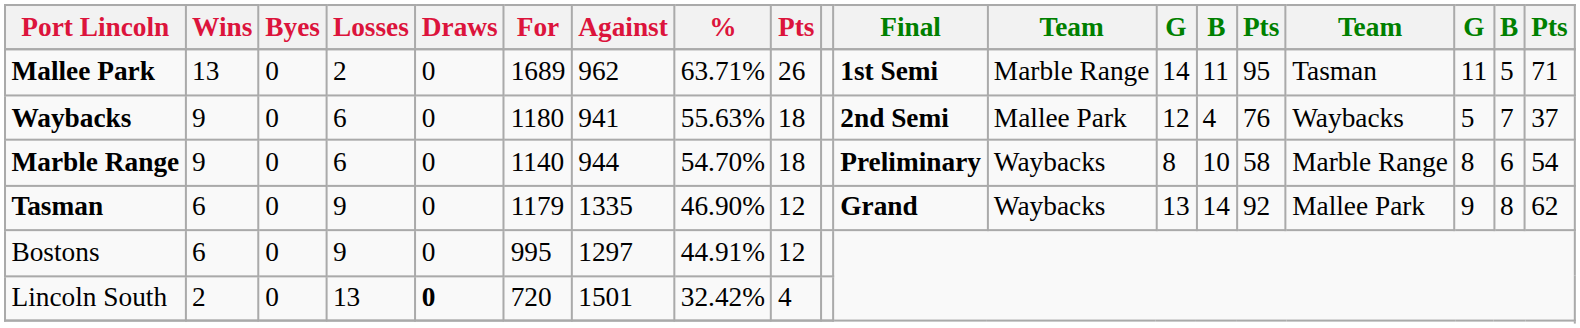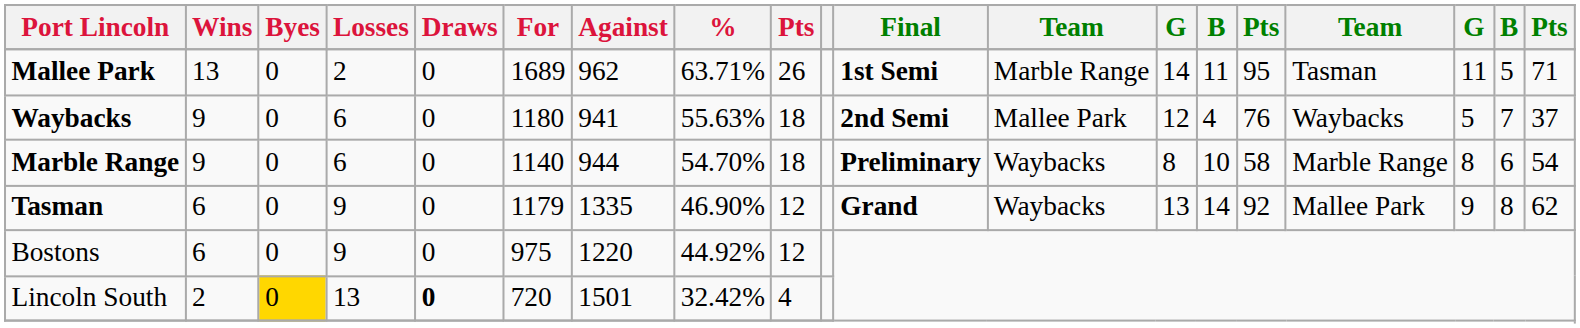Bostons | For: 995 -> 975
Bostons | Against: 1297 -> 1220
Bostons | %: 44.91% -> 44.92%
Lincoln South | Byes: no background -> gold background
